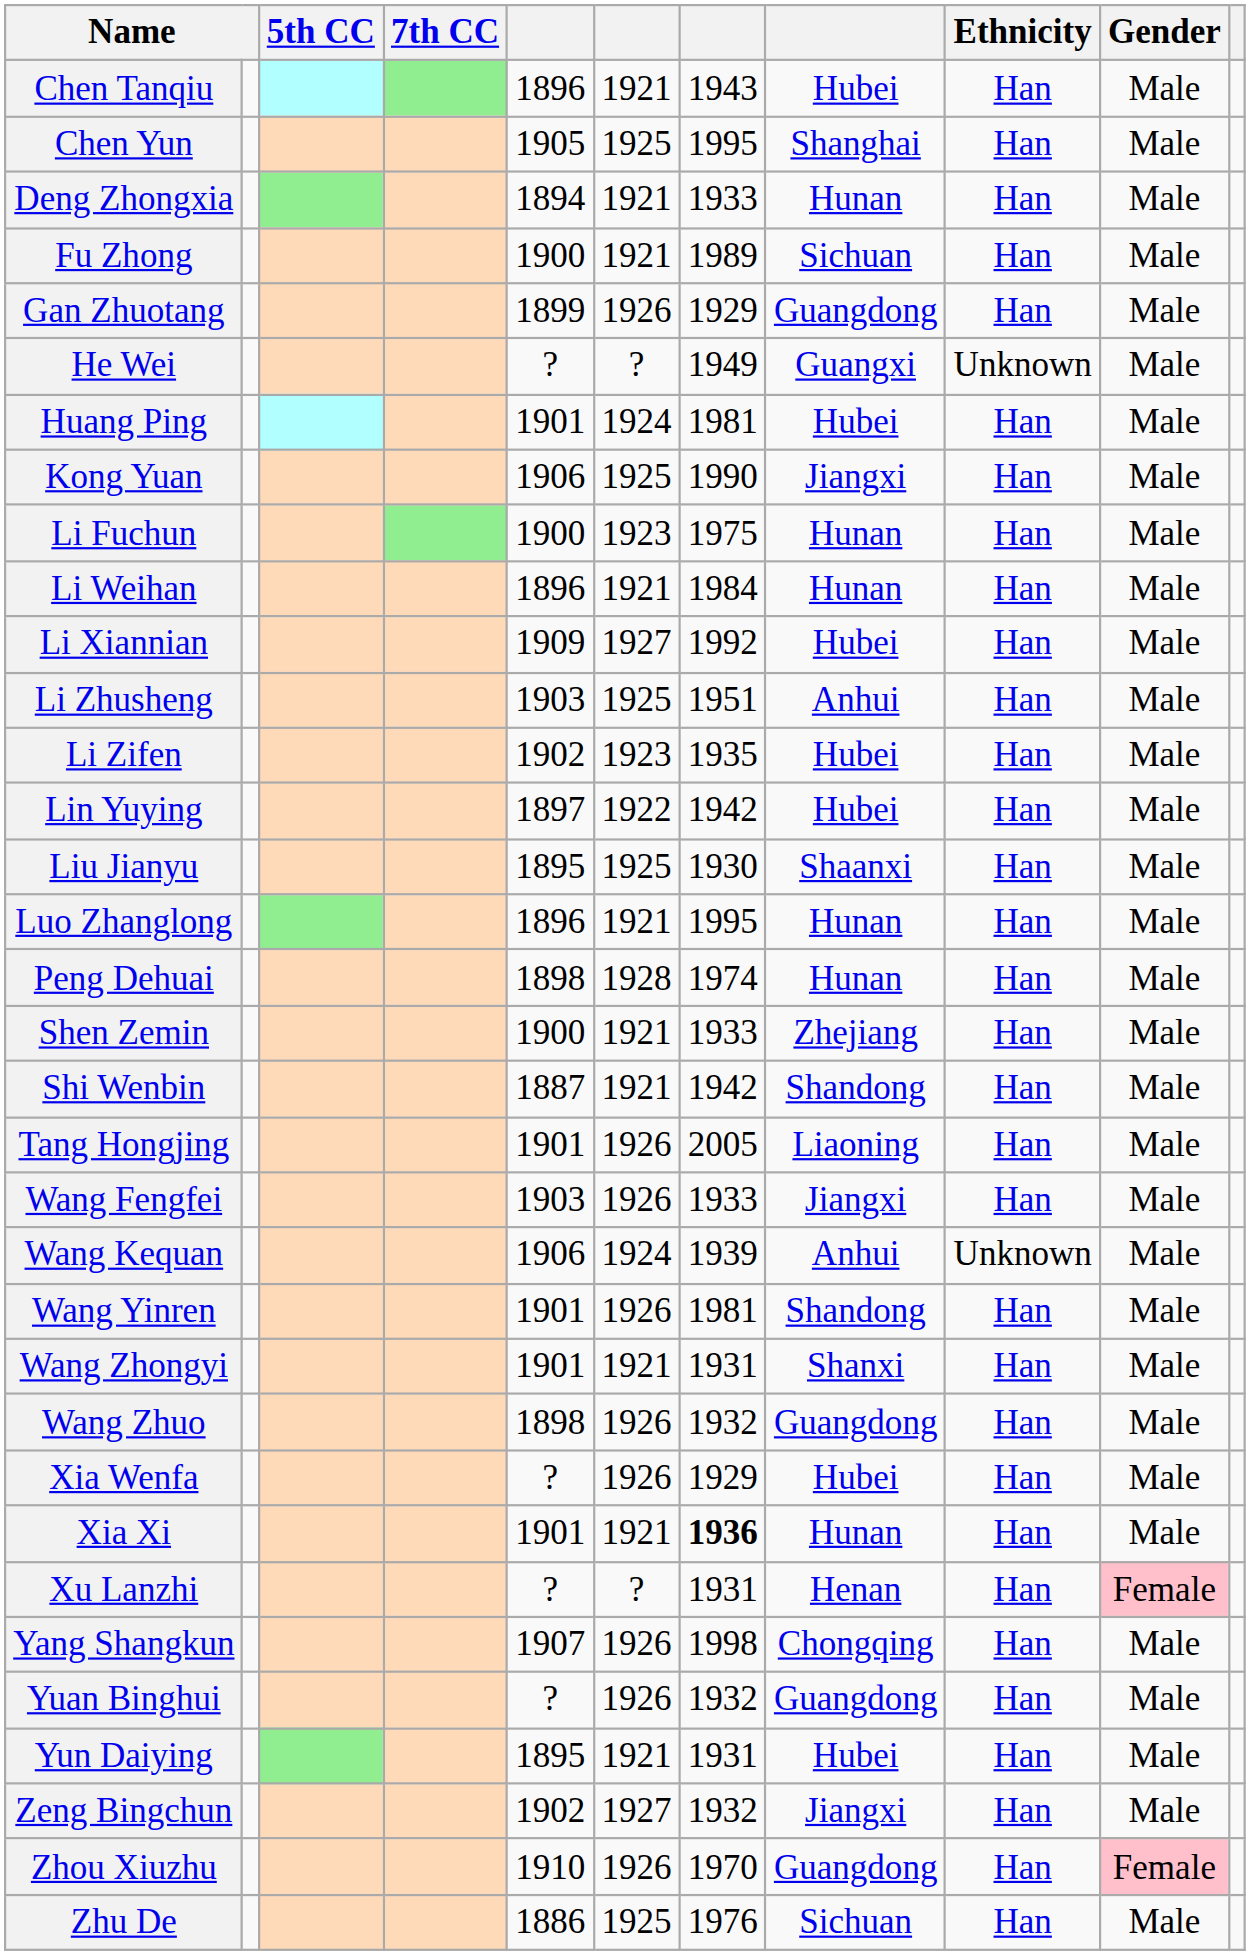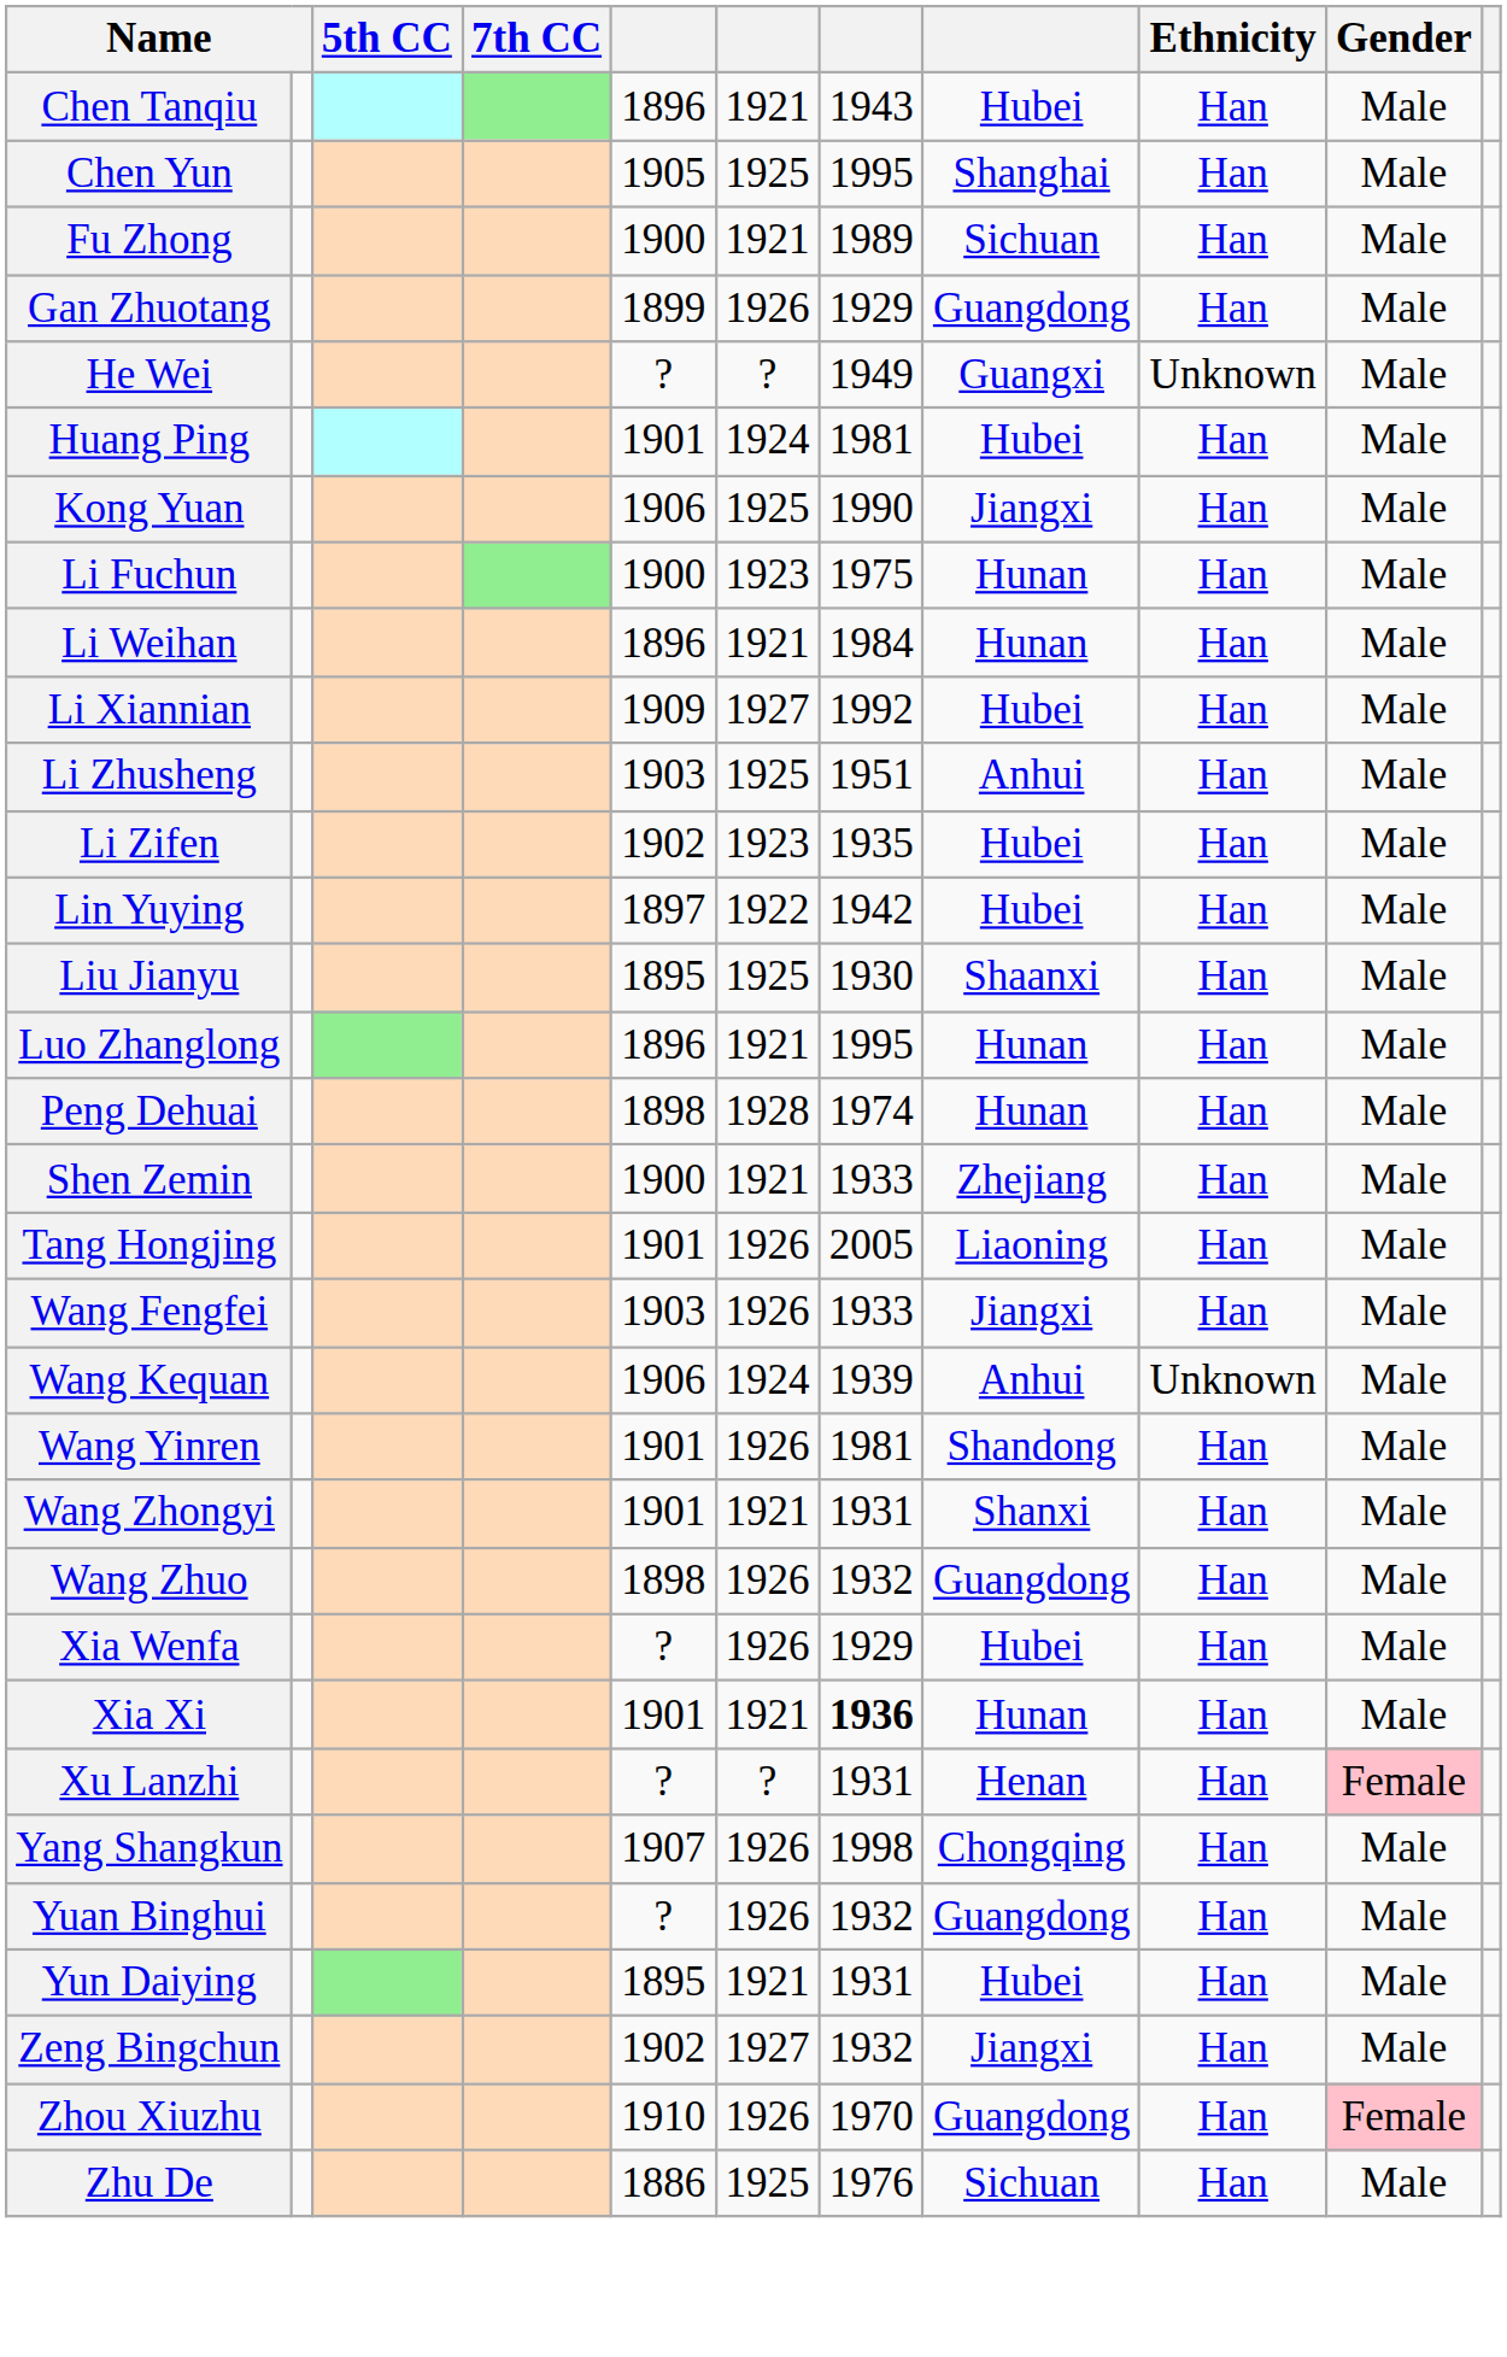- row: Deng Zhongxia | 1894 | 1921 | 1933 | Hunan | Han | Male
- row: Shi Wenbin | 1887 | 1921 | 1942 | Shandong | Han | Male
